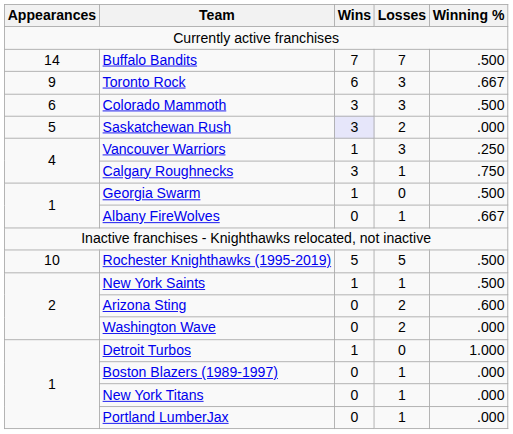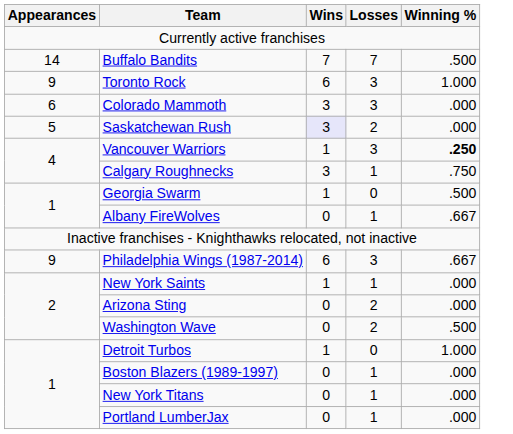Toronto Rock | Winning %: .667 -> 1.000
Colorado Mammoth | Winning %: .500 -> .000
Vancouver Warriors | Winning %: normal -> bold
- row: 10 | Rochester Knighthawks (1995-2019) | 5 | 5 | .500
+ row: 9 | Philadelphia Wings (1987-2014) | 6 | 3 | .667
New York Saints | Winning %: .500 -> .000
Arizona Sting | Winning %: .600 -> .000
Washington Wave | Winning %: .000 -> .500
